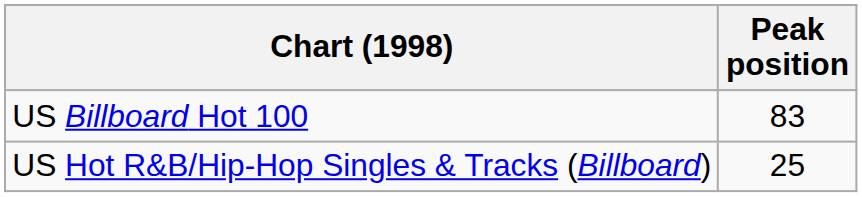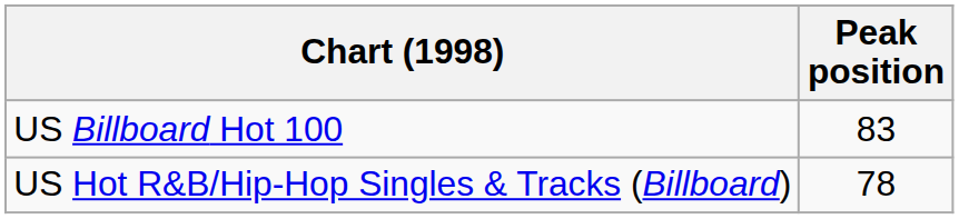US Hot R&B/Hip-Hop Singles & Tracks (Billboard) | Peak position: 25 -> 78
